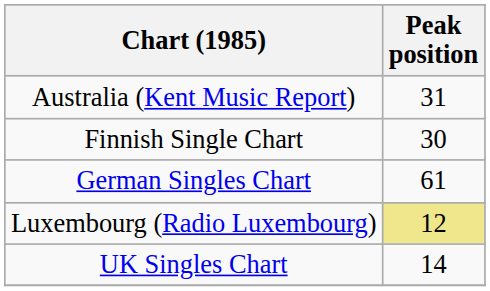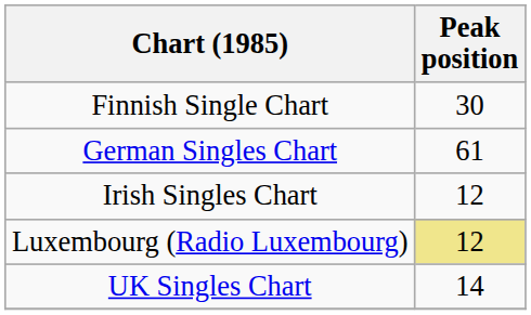- row: Australia (Kent Music Report) | 31
+ row: Irish Singles Chart | 12
